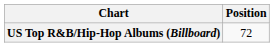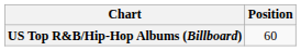US Top R&B/Hip-Hop Albums (Billboard) | Position: 72 -> 60
